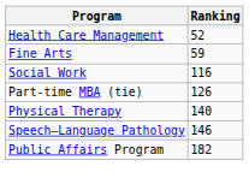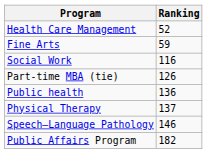+ row: Public health | 136
Physical Therapy | Ranking: 140 -> 137
